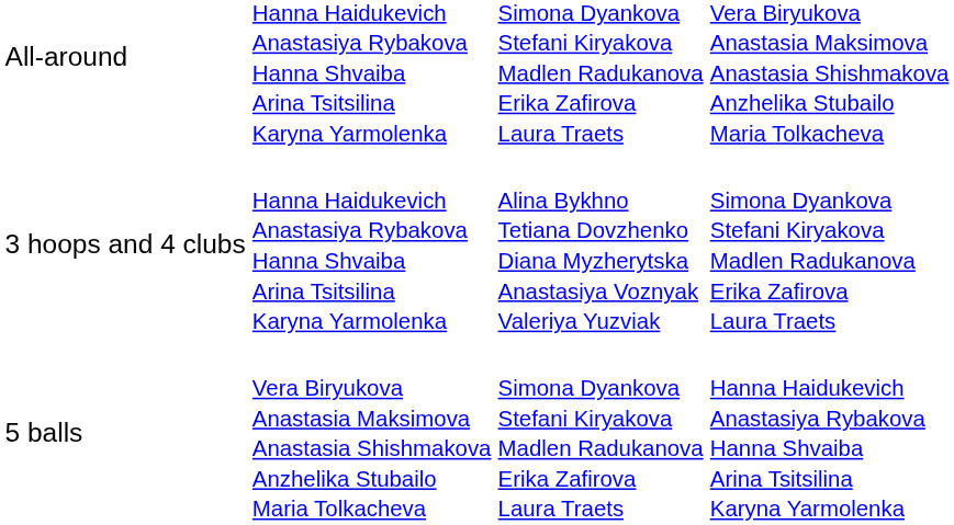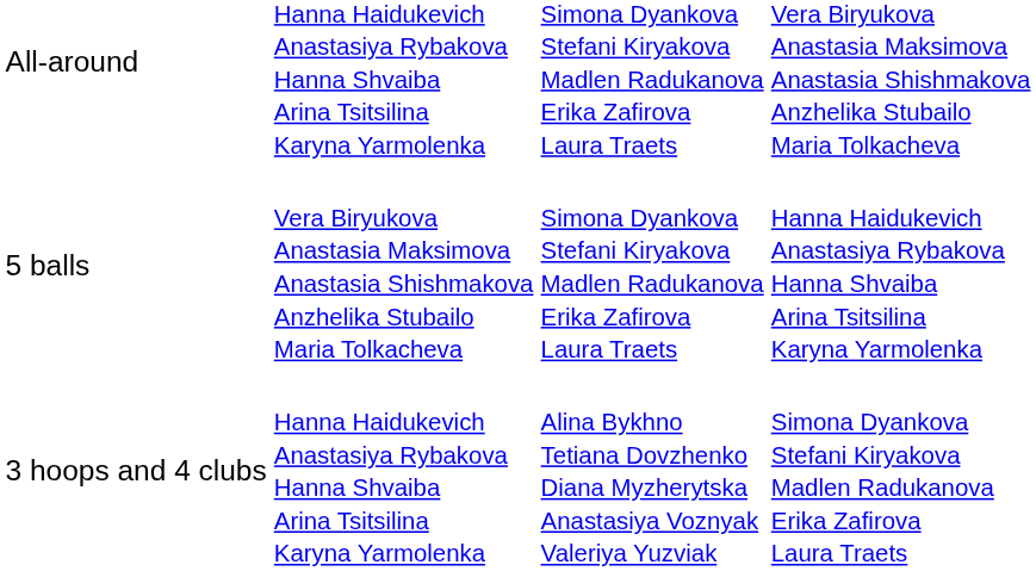rows swapped: 5 balls <-> 3 hoops and 4 clubs
